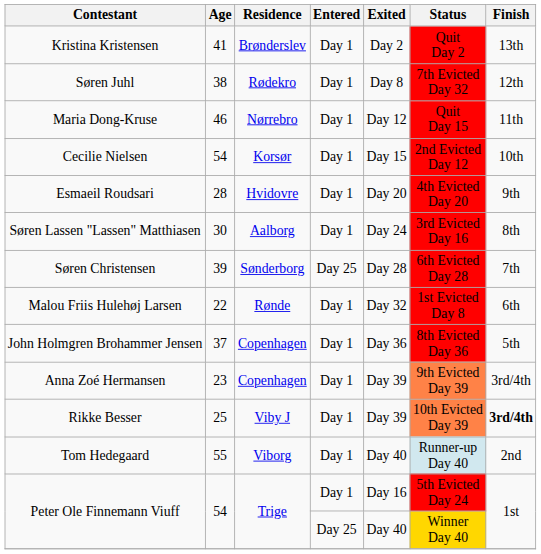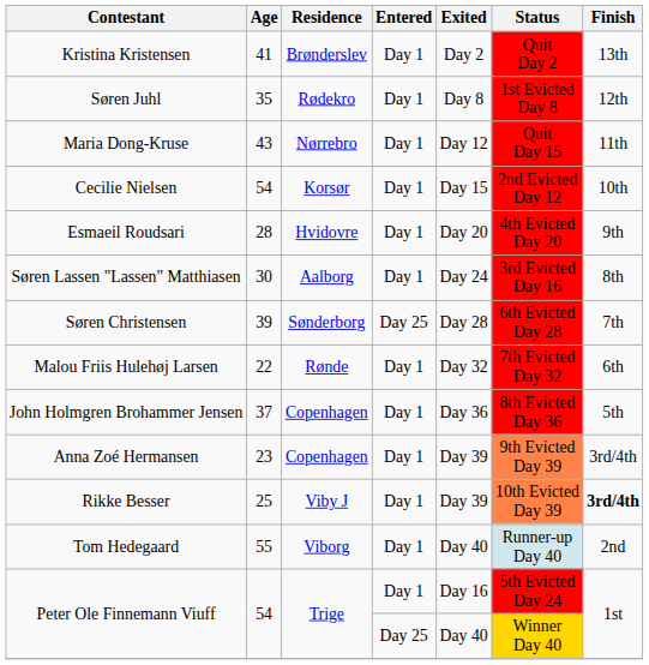Søren Juhl | Age: 38 -> 35
Søren Juhl | Status: 7th Evicted Day 32 -> 1st Evicted Day 8
Maria Dong-Kruse | Age: 46 -> 43
Malou Friis Hulehøj Larsen | Status: 1st Evicted Day 8 -> 7th Evicted Day 32
